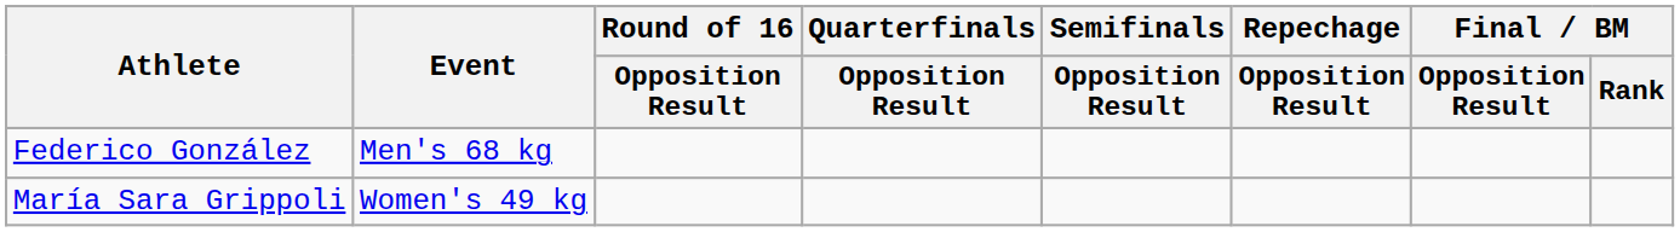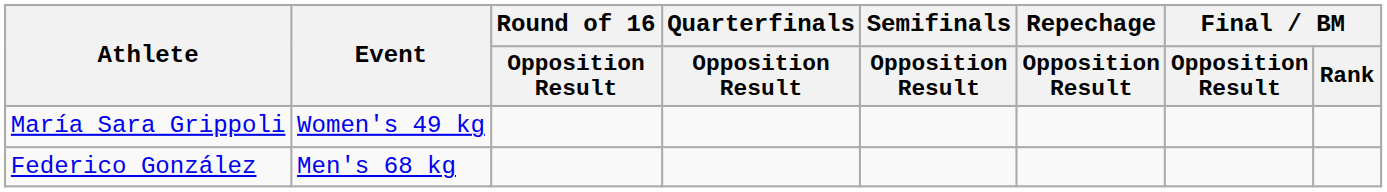rows swapped: Federico González <-> María Sara Grippoli
